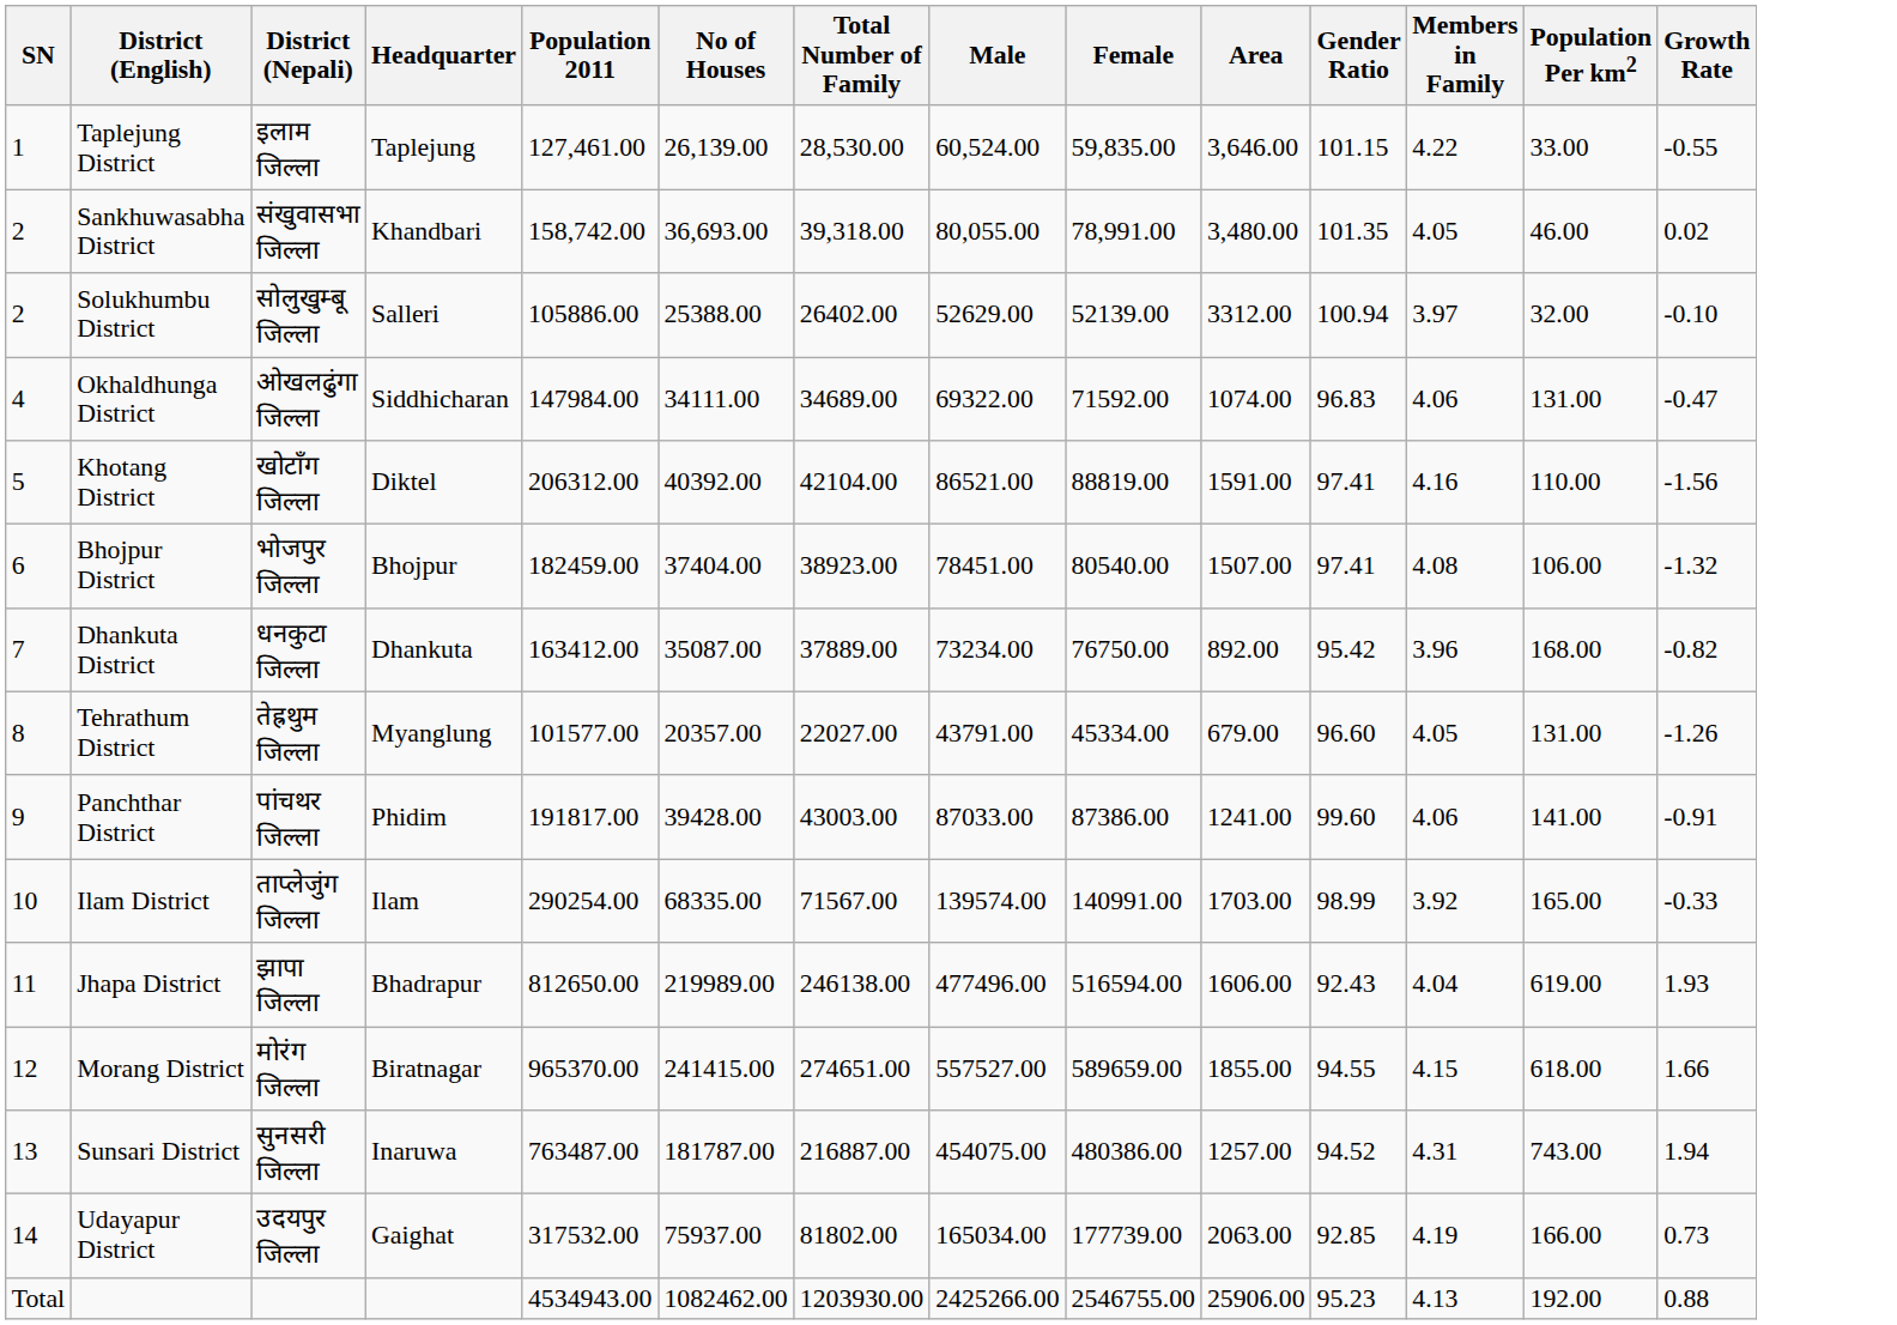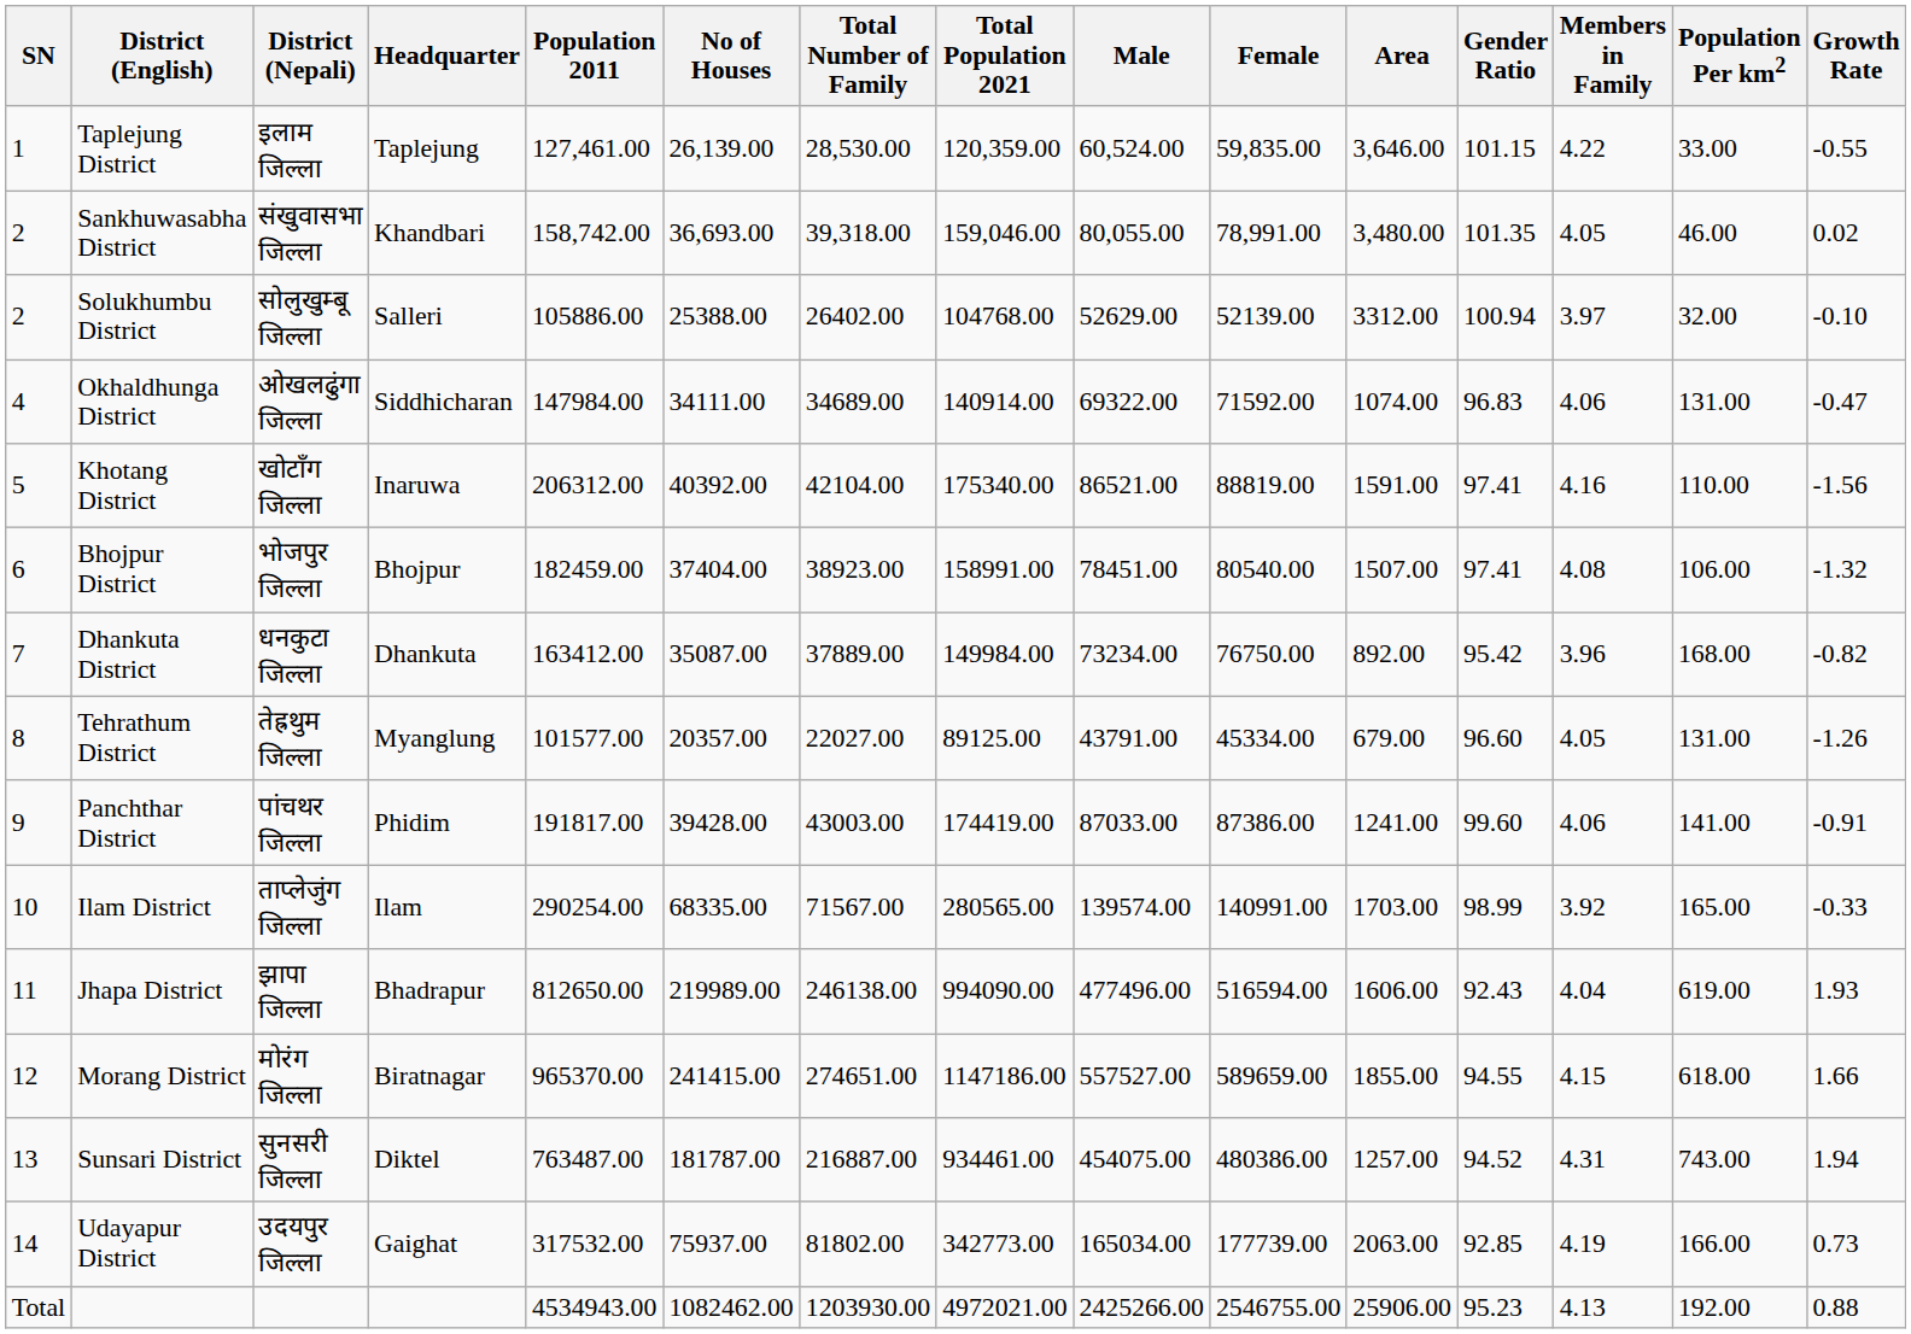+ column: Total Population 2021 | 120,359.00 | 159,046.00 | 104768.00 | 140914.00 | 175340.00 | 158991.00 | 149984.00 | 89125.00 | 174419.00 | 280565.00 | 994090.00 | 1147186.00 | 934461.00 | 342773.00 | 4972021.00
Khotang District | Headquarter: Diktel -> Inaruwa
Sunsari District | Headquarter: Inaruwa -> Diktel
